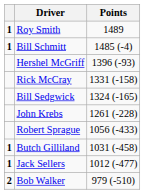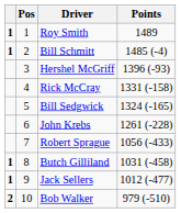+ column: Pos | 1 | 2 | 3 | 4 | 5 | 6 | 7 | 8 | 9 | 10
